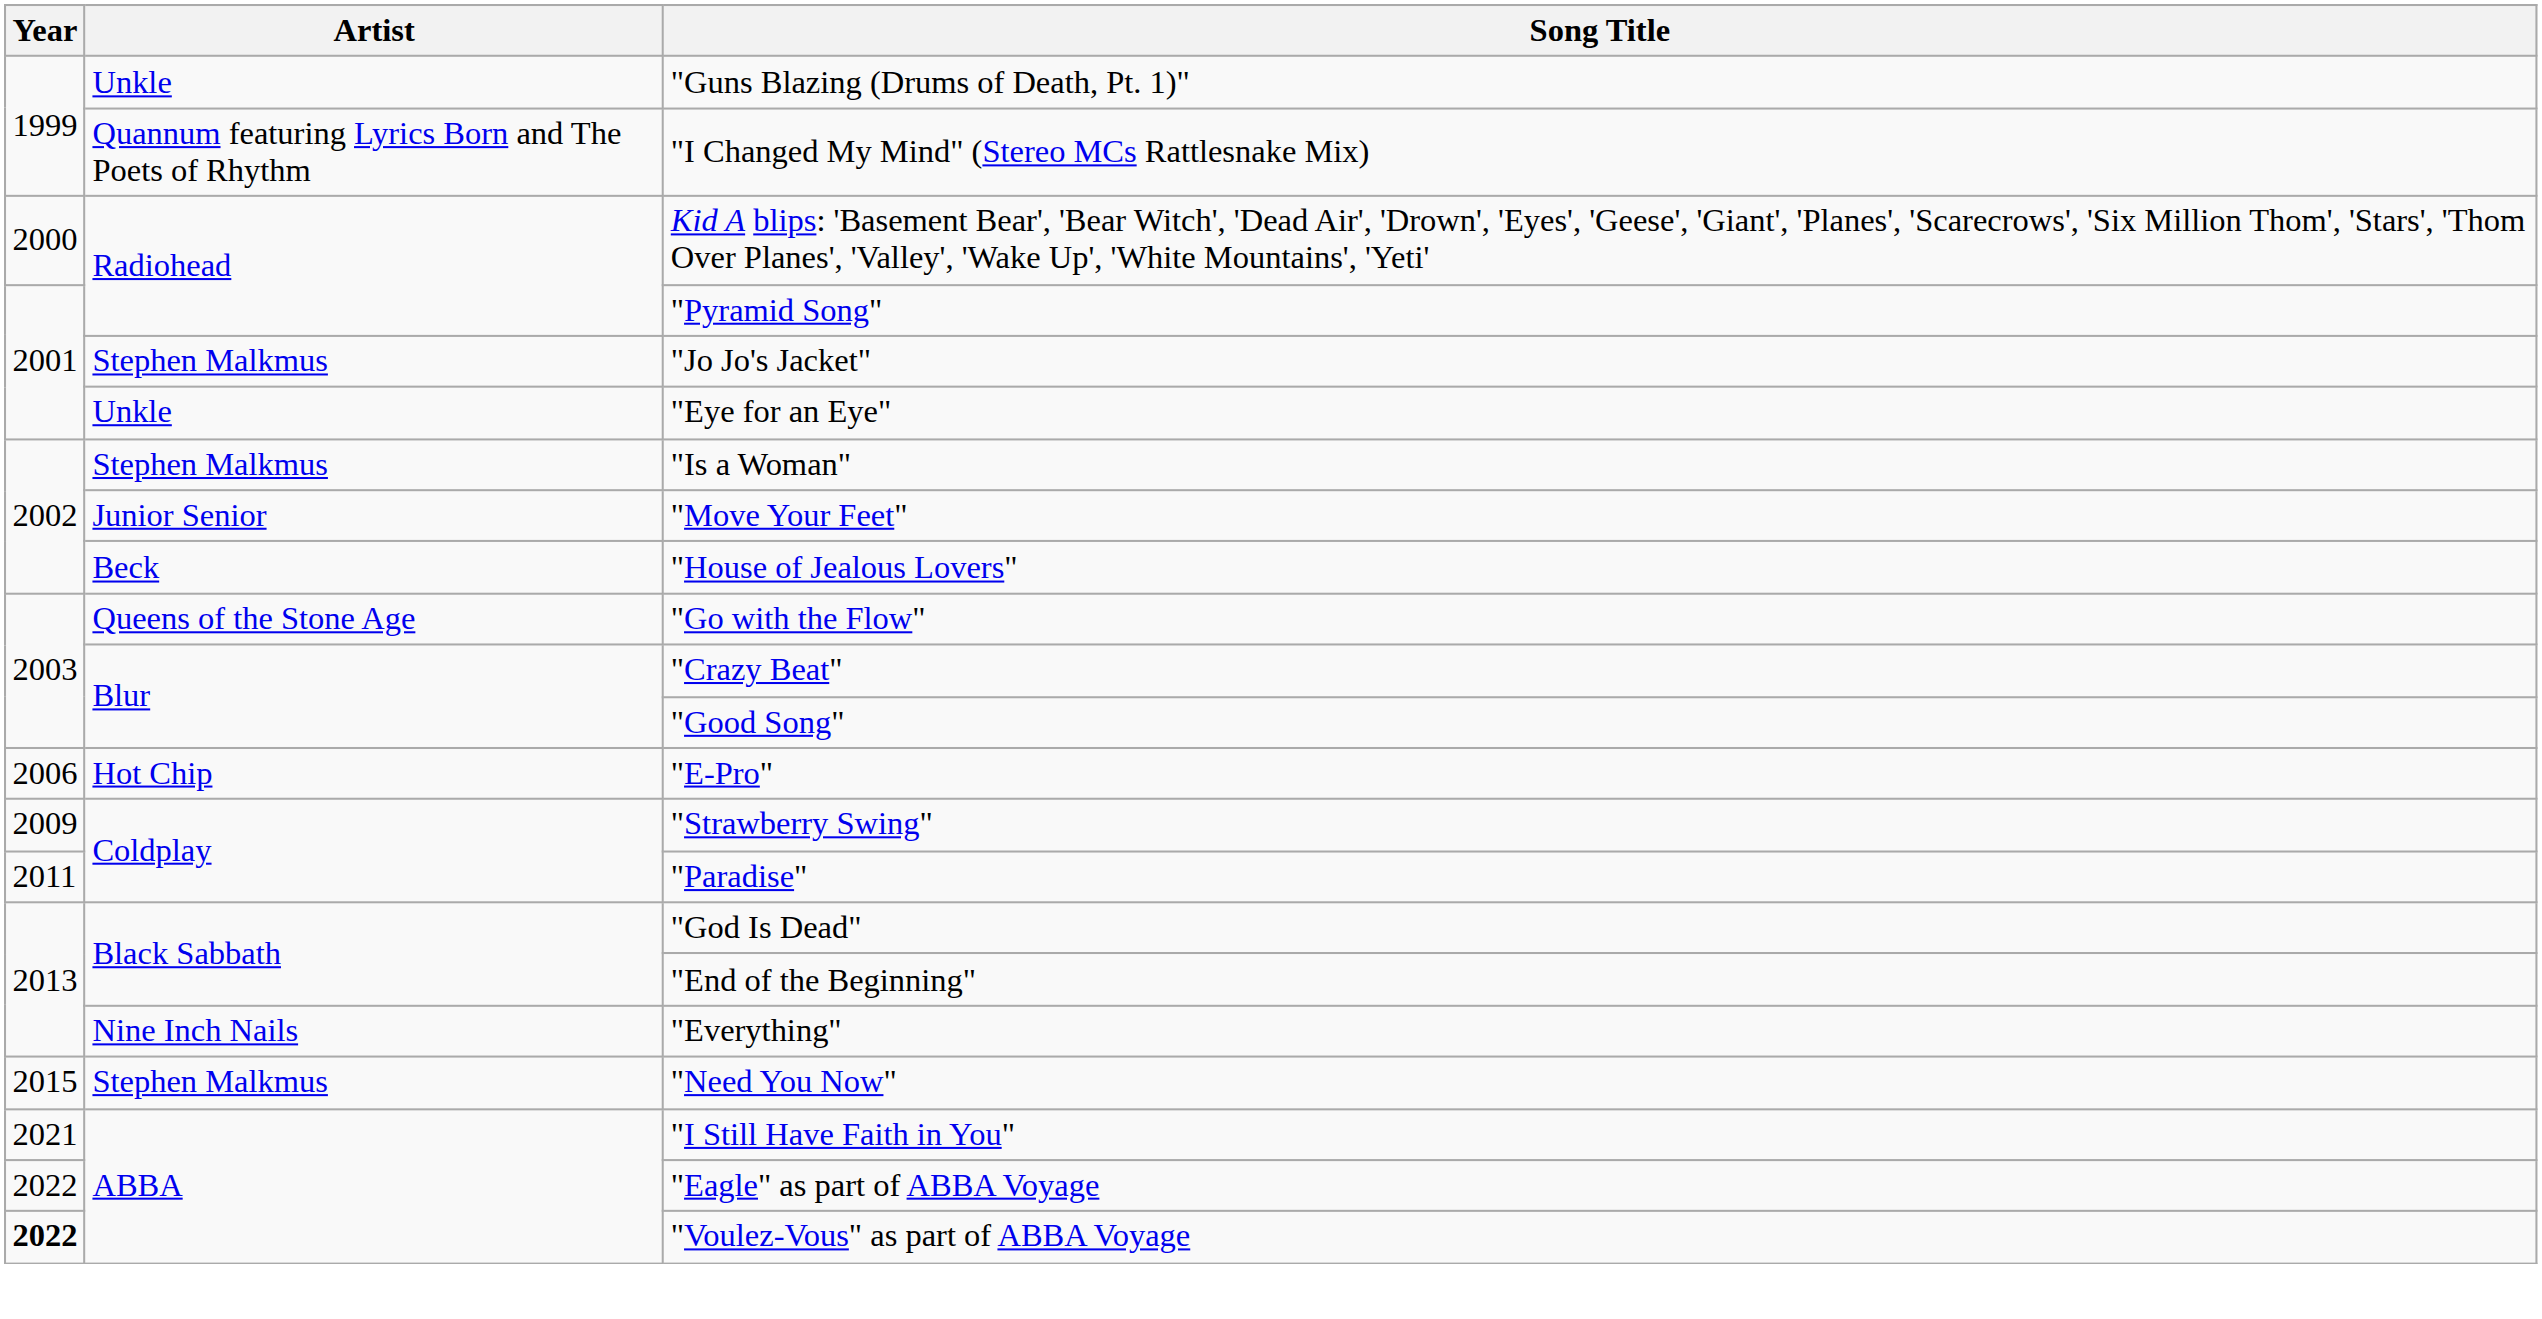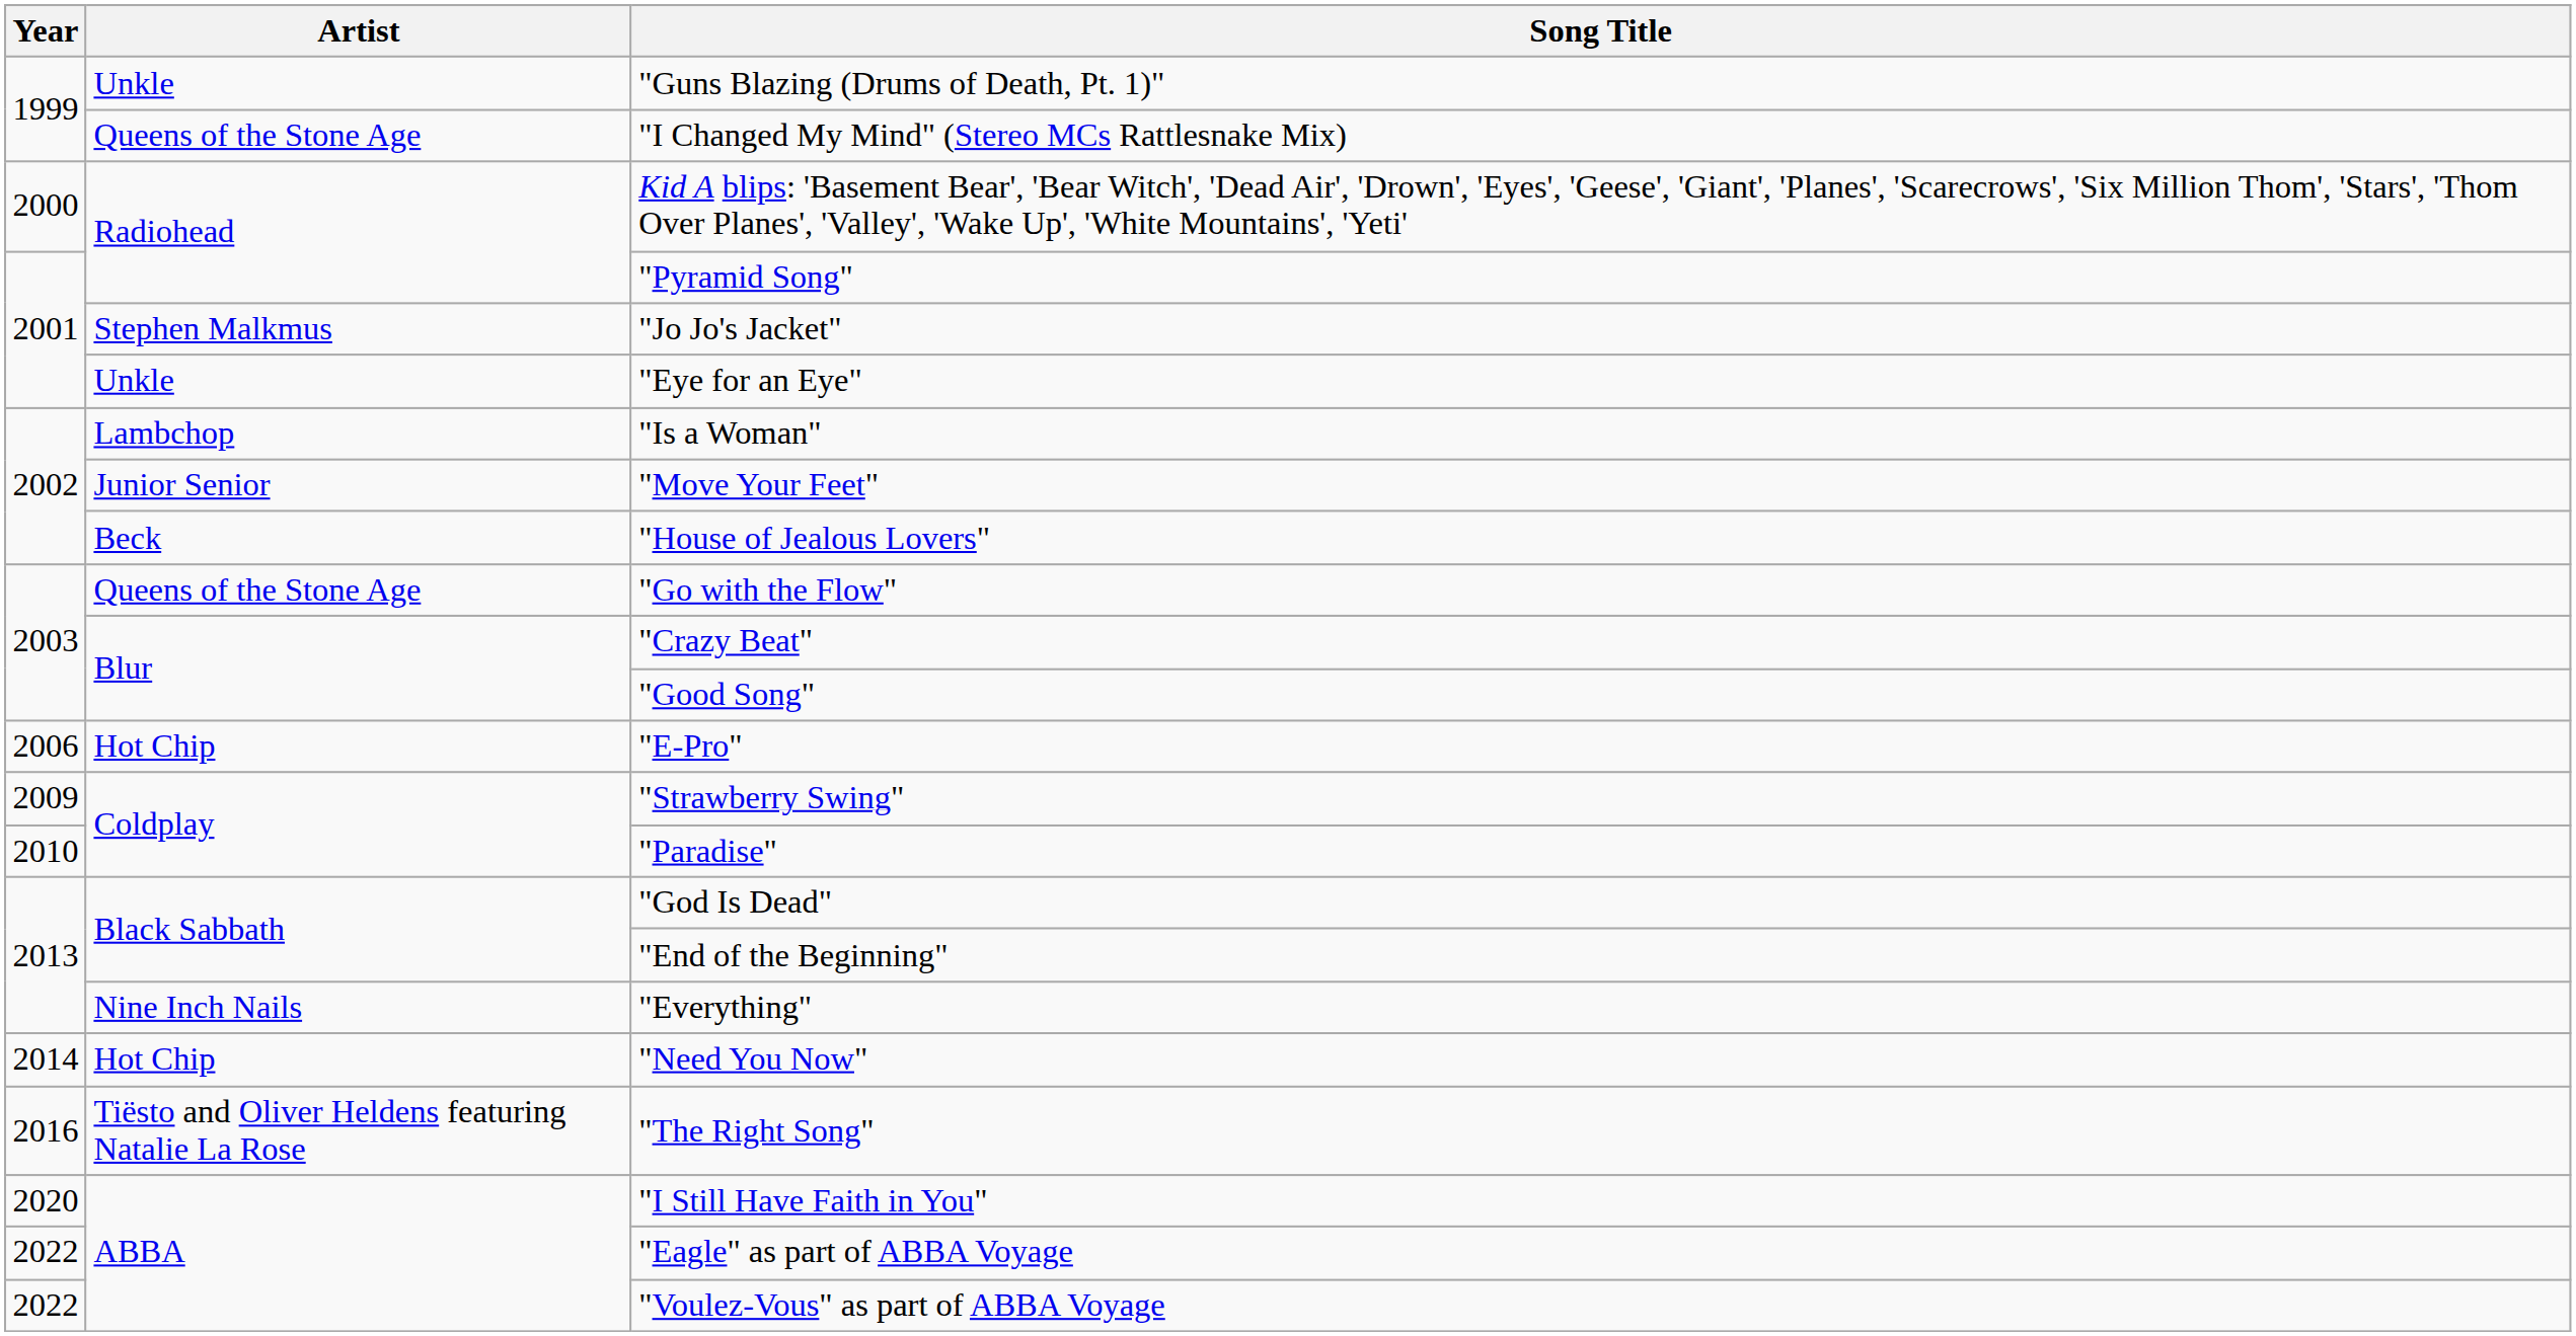"I Changed My Mind" (Stereo MCs Rattlesnake Mix) | Artist: Quannum featuring Lyrics Born and The Poets of Rhythm -> Queens of the Stone Age
"Is a Woman" | Artist: Stephen Malkmus -> Lambchop
"Paradise" | Year: 2011 -> 2010
"Need You Now" | Year: 2015 -> 2014
"Need You Now" | Artist: Stephen Malkmus -> Hot Chip
+ row: 2016 | Tiësto and Oliver Heldens featuring Natalie La Rose | "The Right Song"
"I Still Have Faith in You" | Year: 2021 -> 2020
"Voulez-Vous" as part of ABBA Voyage | Year: bold -> normal
